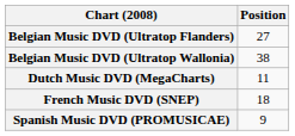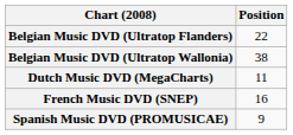Belgian Music DVD (Ultratop Flanders) | Position: 27 -> 22
French Music DVD (SNEP) | Position: 18 -> 16
